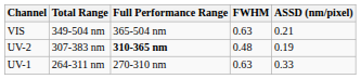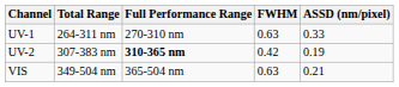rows swapped: UV-1 <-> VIS
UV-2 | FWHM: 0.48 -> 0.42
